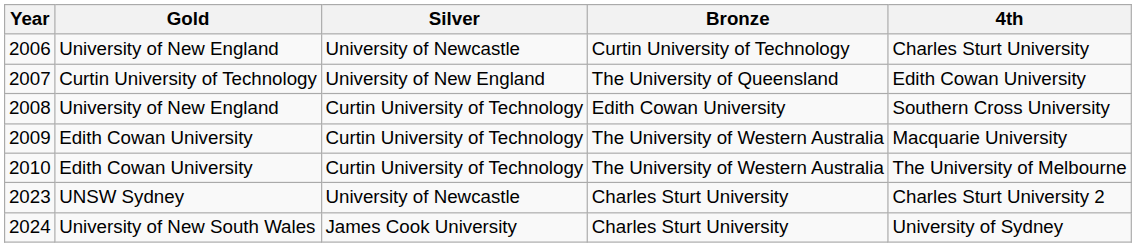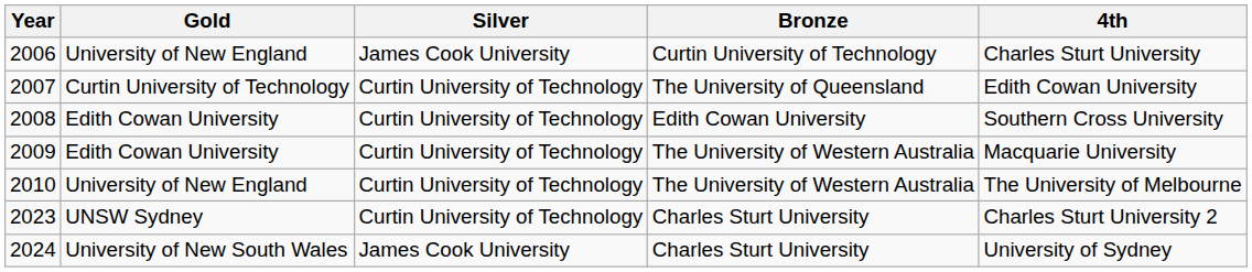2006 | Silver: University of Newcastle -> James Cook University
2007 | Silver: University of New England -> Curtin University of Technology
2008 | Gold: University of New England -> Edith Cowan University
2010 | Gold: Edith Cowan University -> University of New England
2023 | Silver: University of Newcastle -> Curtin University of Technology
